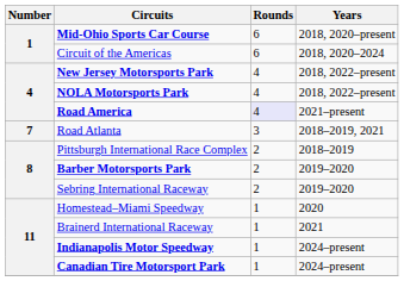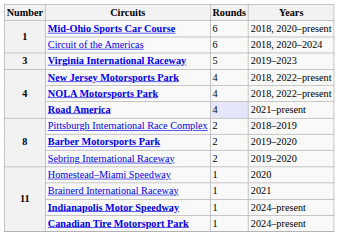+ row: 3 | Virginia International Raceway | 5 | 2019–2023
- row: 7 | Road Atlanta | 3 | 2018–2019, 2021
